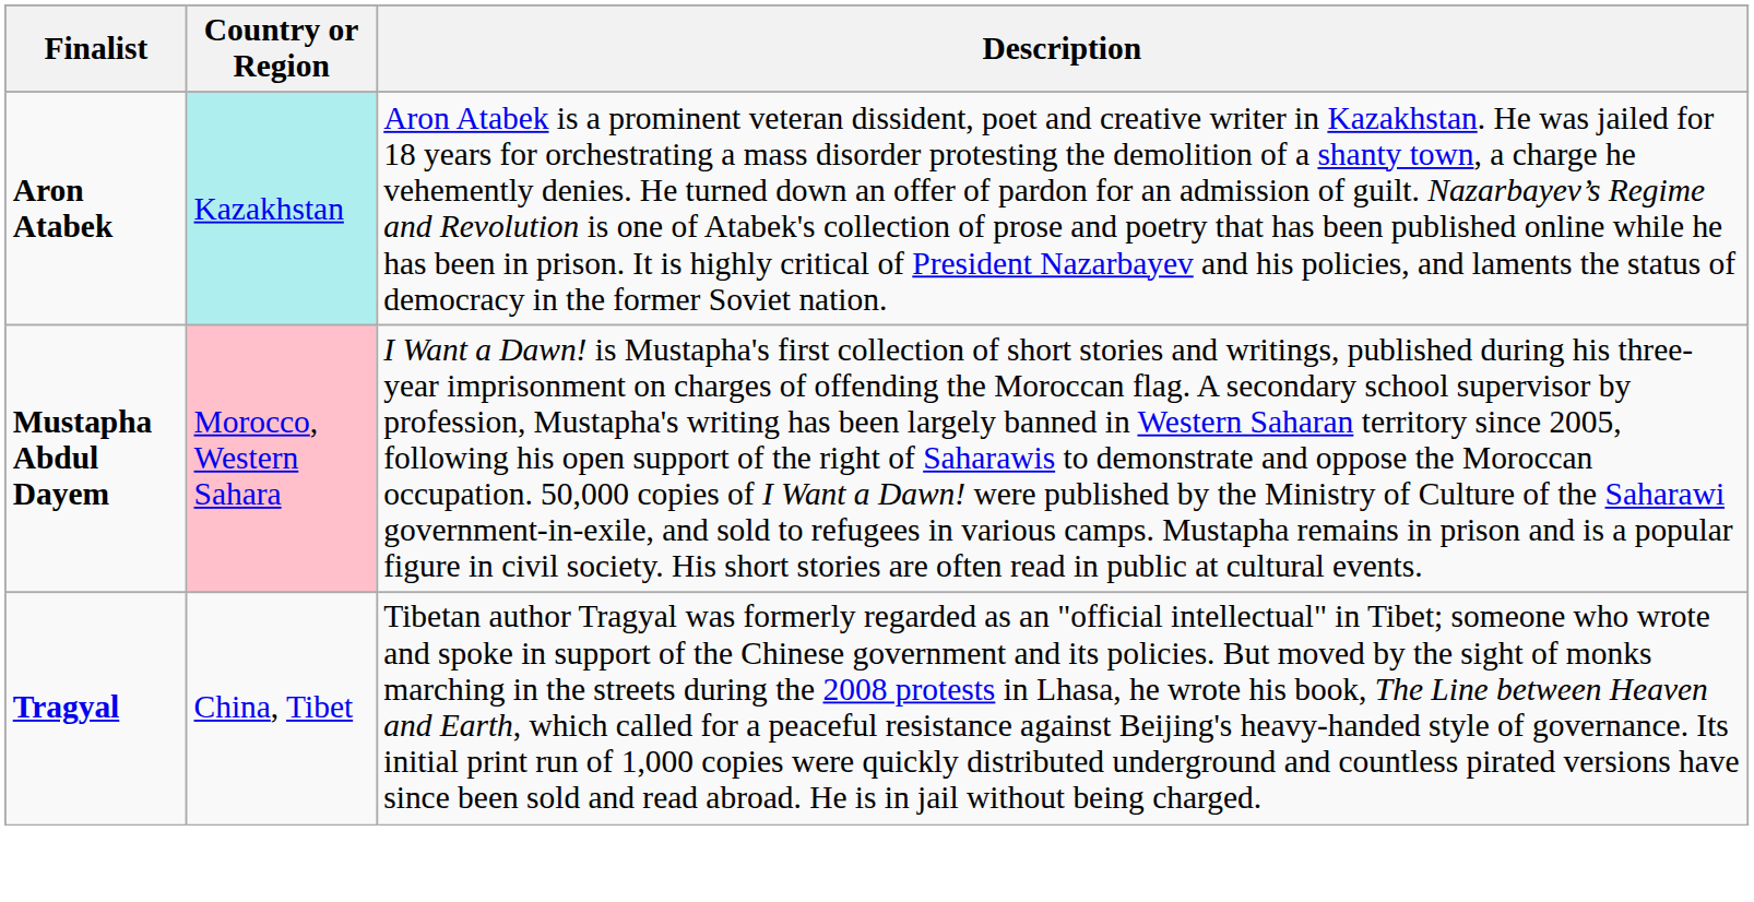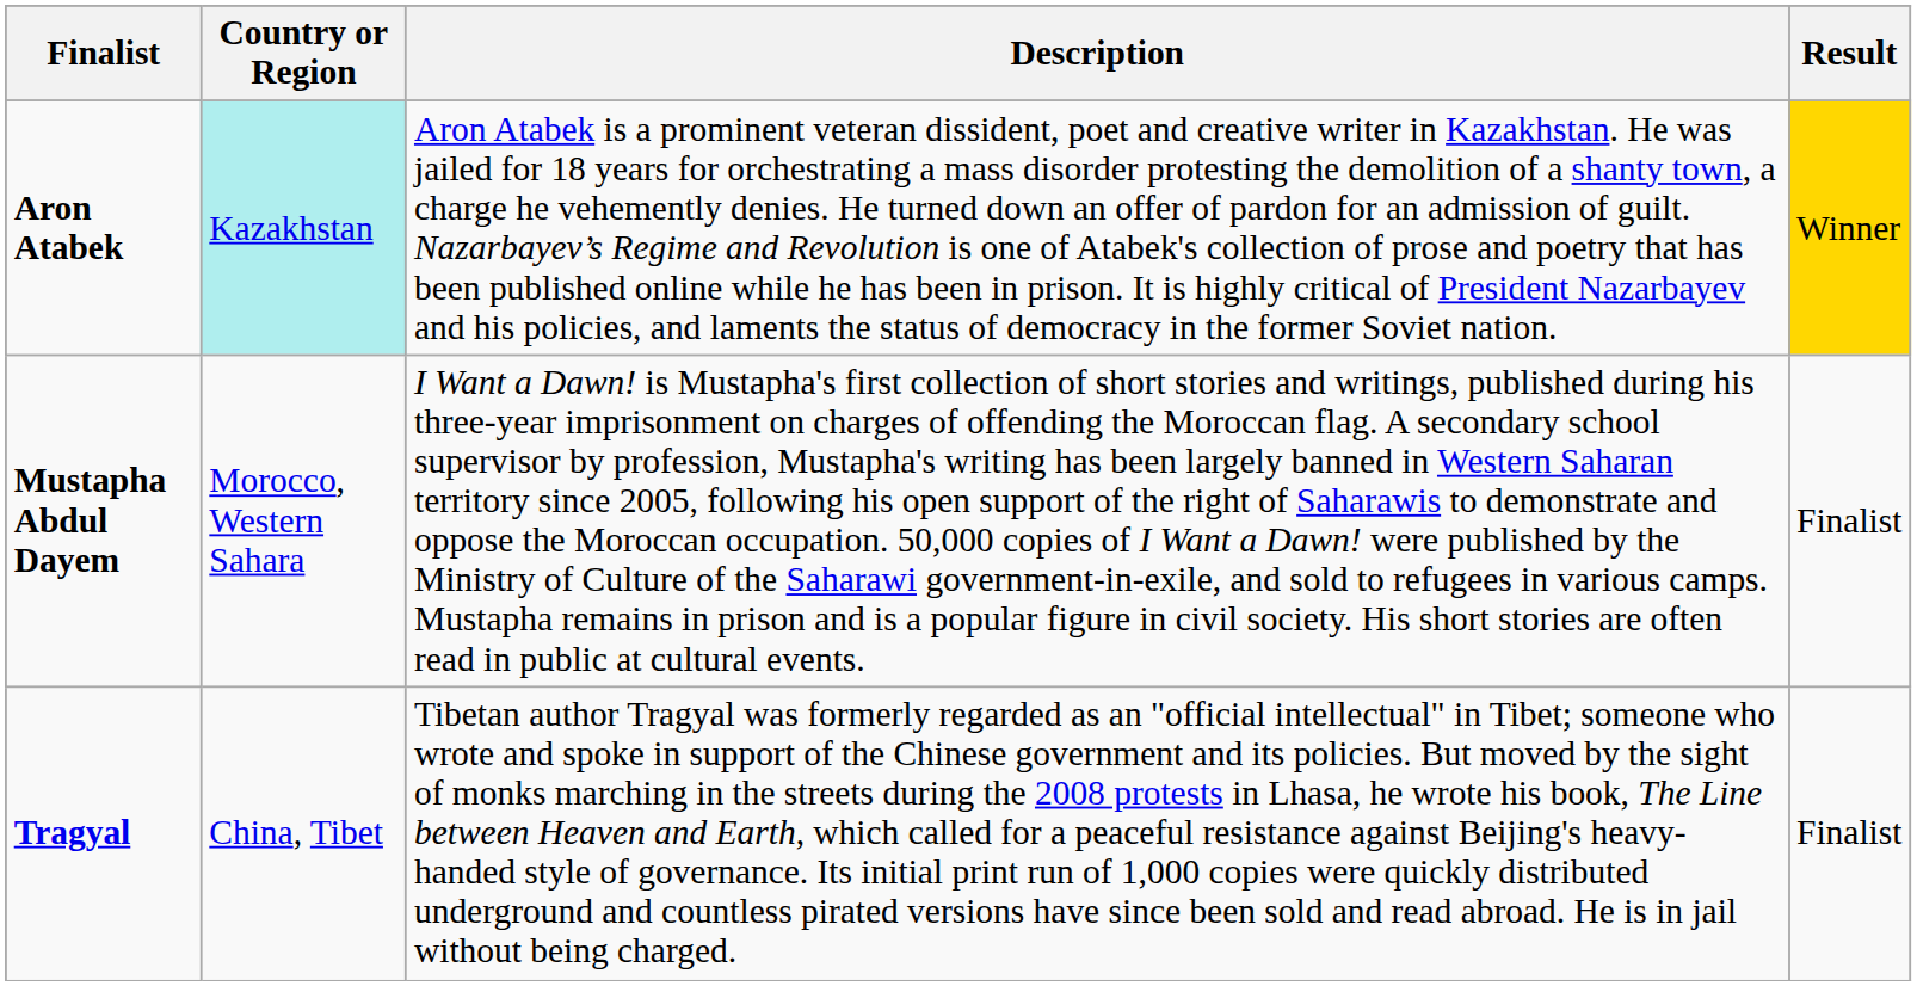+ column: Result | Winner | Finalist | Finalist
Mustapha Abdul Dayem | Country or Region: pink background -> no background
